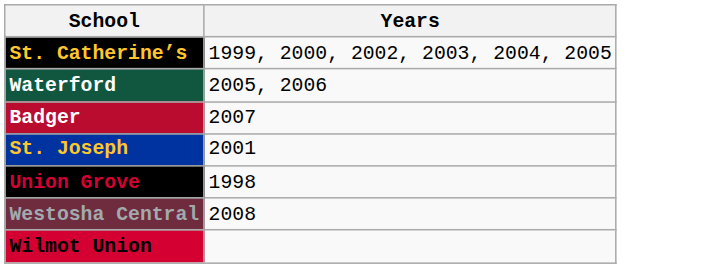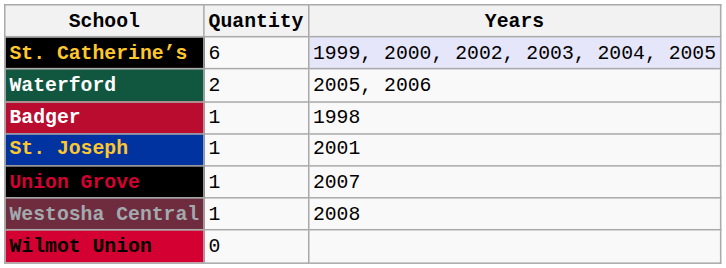+ column: Quantity | 6 | 2 | 1 | 1 | 1 | 1 | 0
St. Catherine’s | Years: no background -> lavender background
Badger | Years: 2007 -> 1998
Union Grove | Years: 1998 -> 2007
